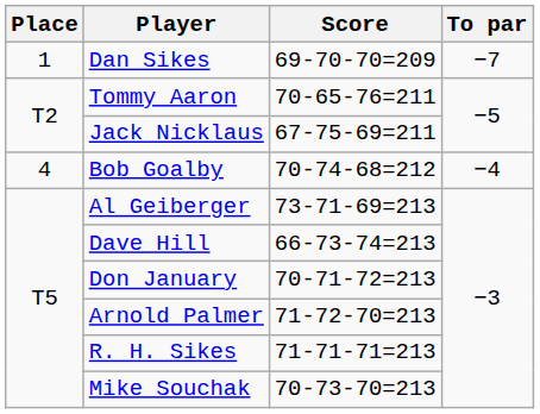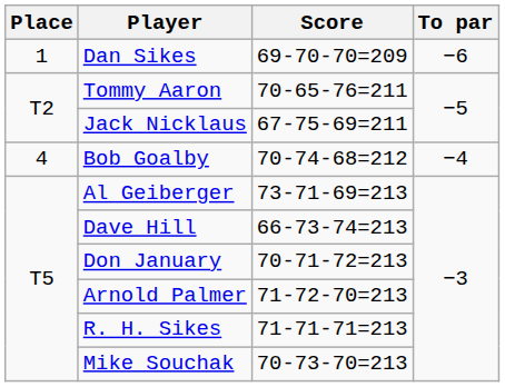Dan Sikes | To par: −7 -> −6
